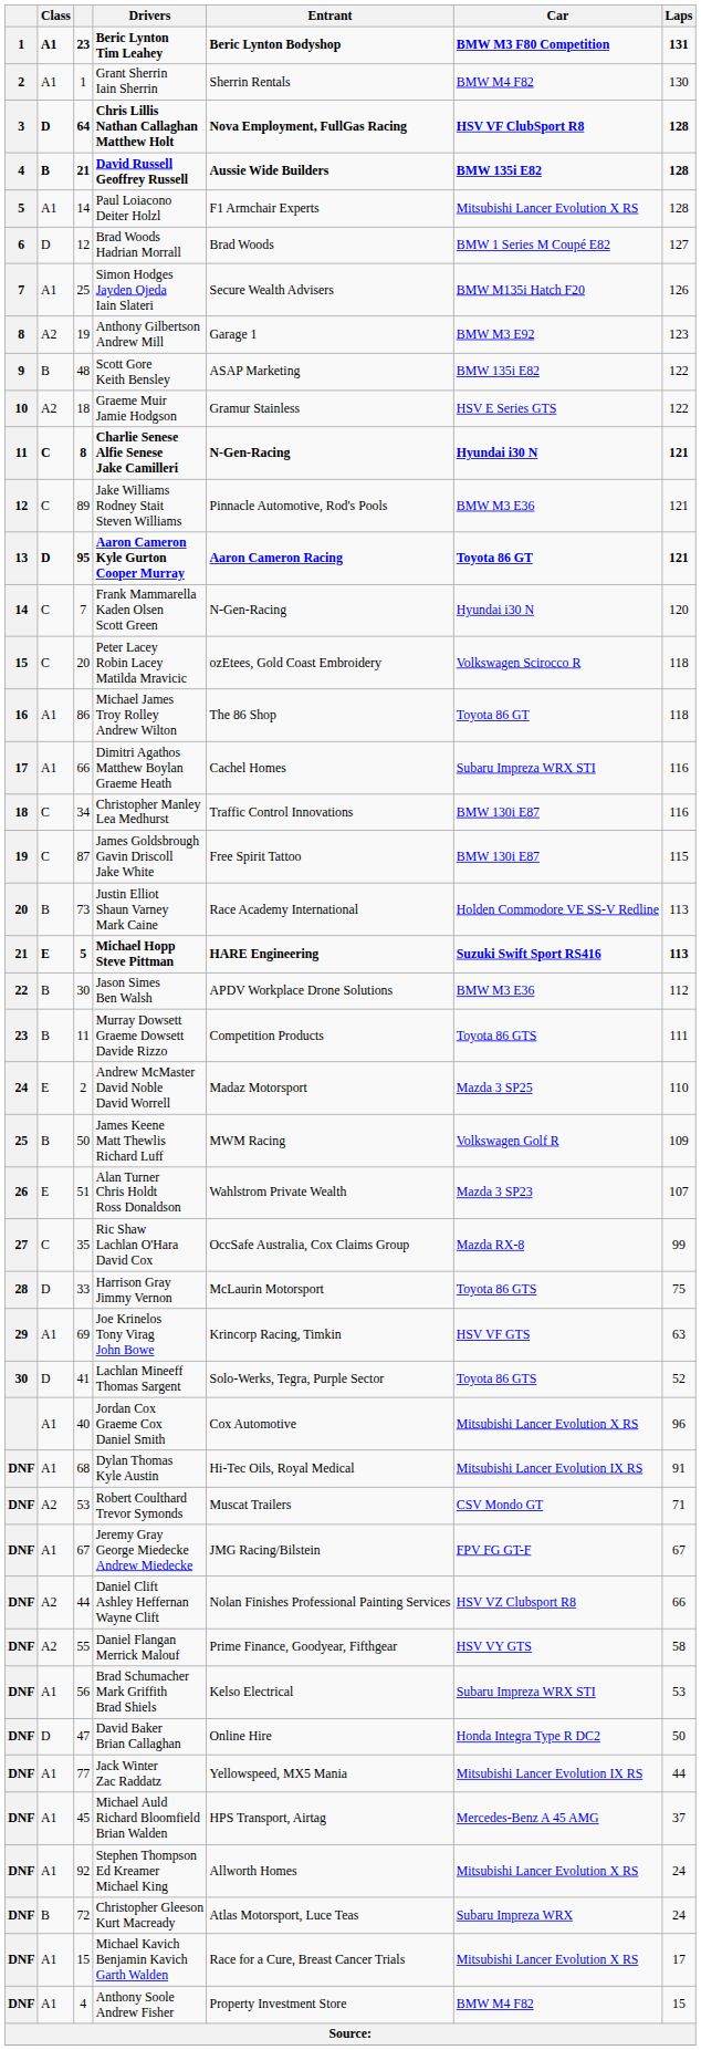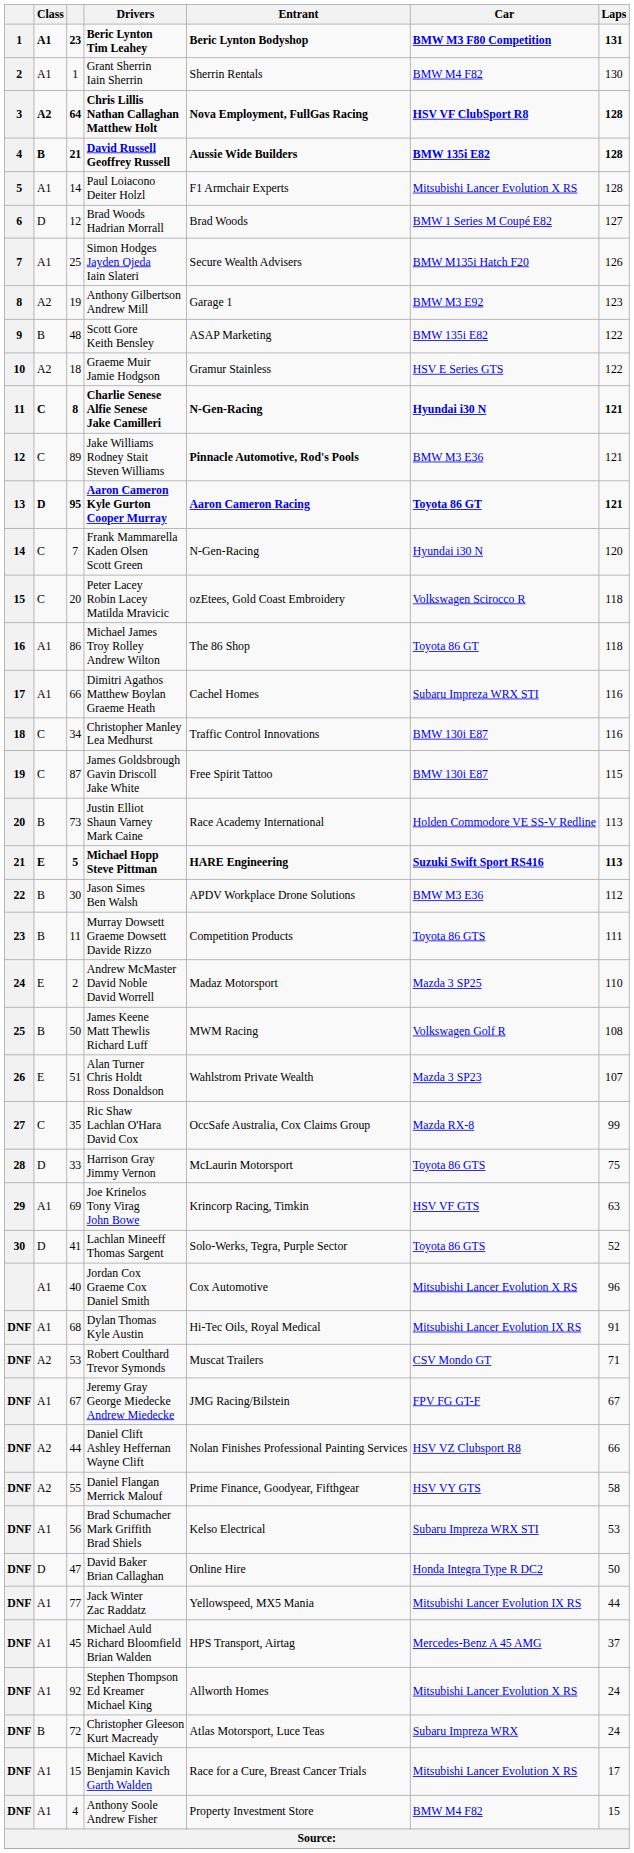Chris Lillis Nathan Callaghan Matthew Holt | Class: D -> A2
Jake Williams Rodney Stait Steven Williams | Entrant: normal -> bold
James Keene Matt Thewlis Richard Luff | Laps: 109 -> 108
